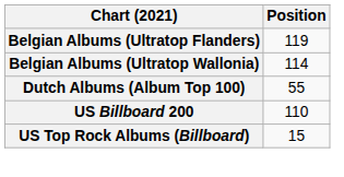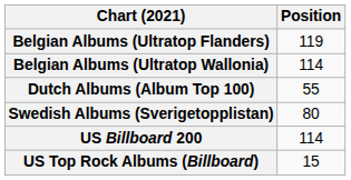+ row: Swedish Albums (Sverigetopplistan) | 80
US Billboard 200 | Position: 110 -> 114
